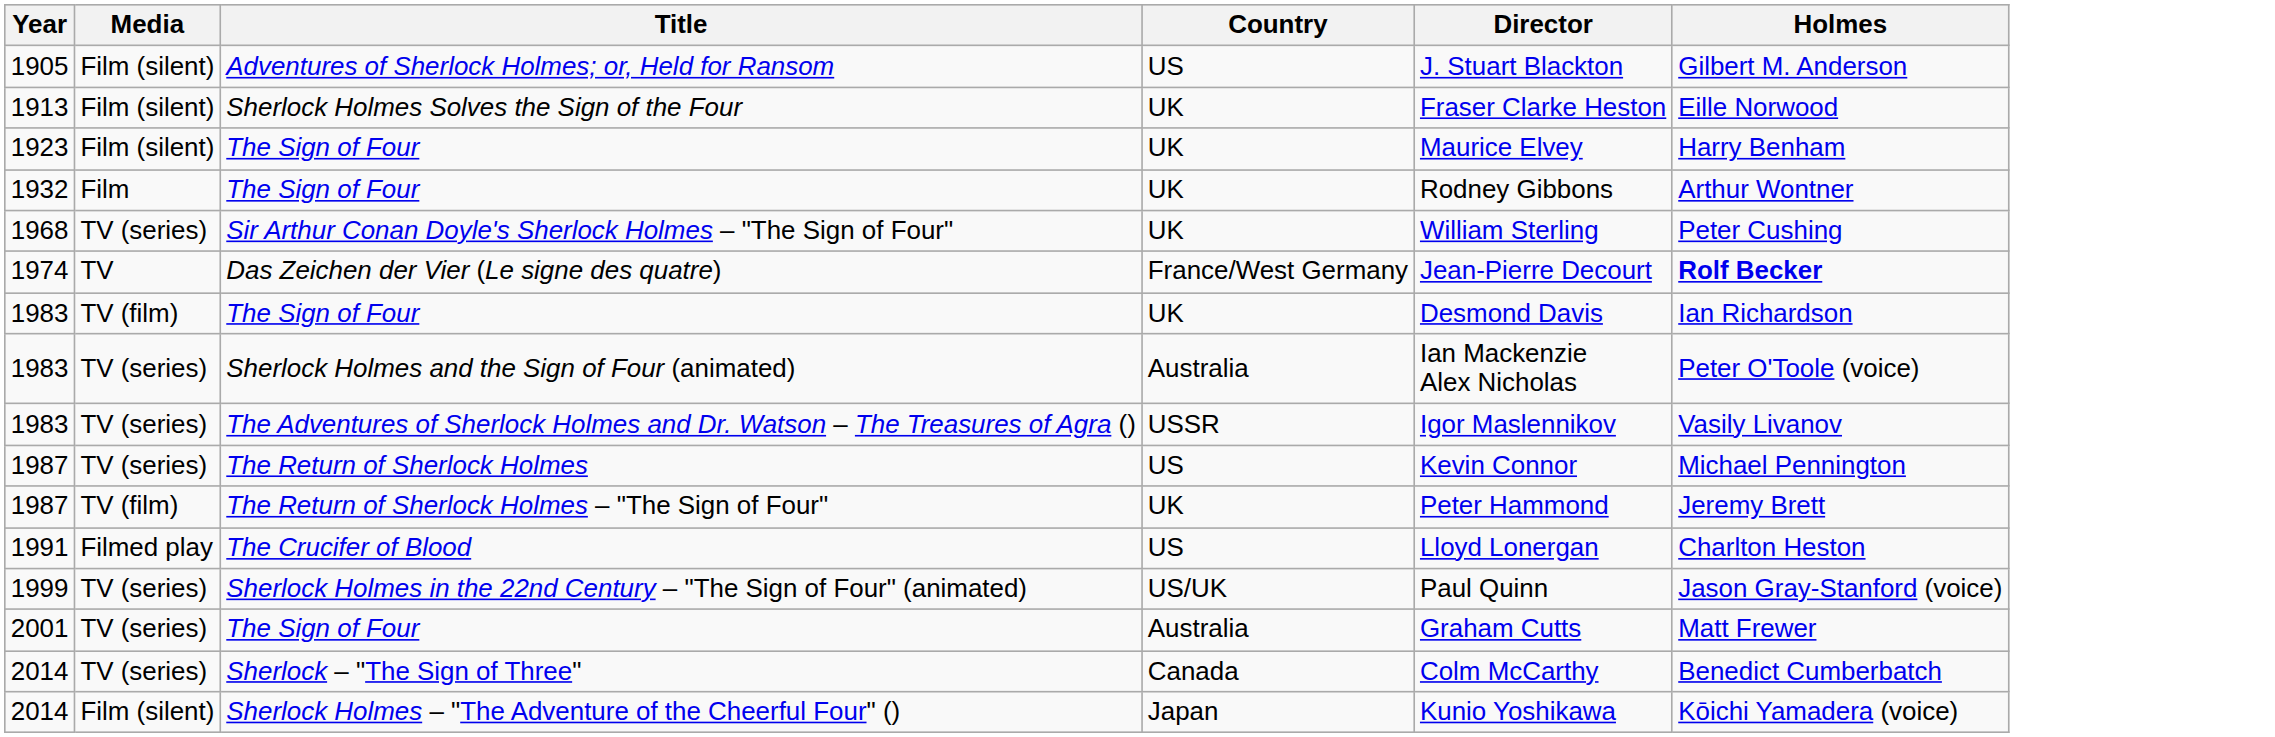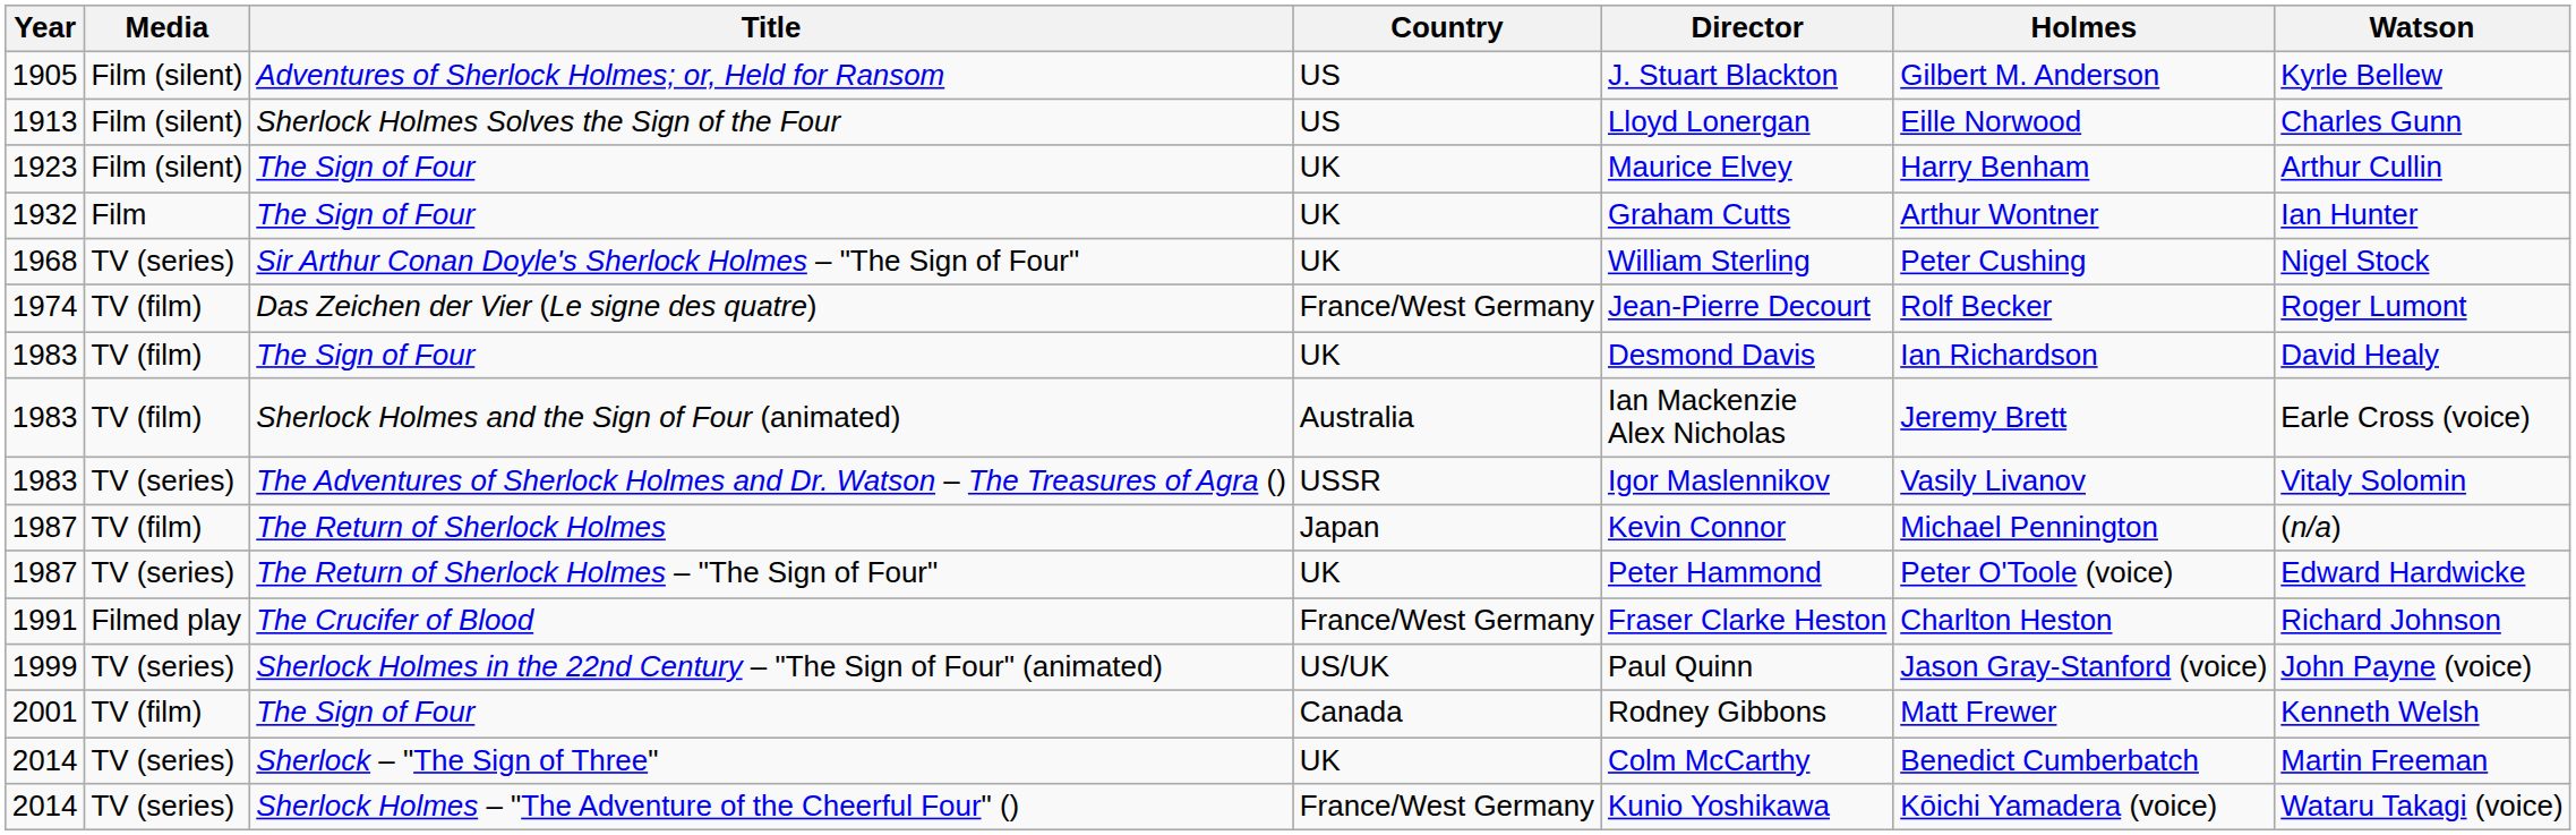+ column: Watson | Kyrle Bellew | Charles Gunn | Arthur Cullin | Ian Hunter | Nigel Stock | Roger Lumont | David Healy | Earle Cross (voice) | Vitaly Solomin | (n/a) | Edward Hardwicke | Richard Johnson | John Payne (voice) | Kenneth Welsh | Martin Freeman | Wataru Takagi (voice)
Sherlock Holmes Solves the Sign of the Four | Country: UK -> US
Sherlock Holmes Solves the Sign of the Four | Director: Fraser Clarke Heston -> Lloyd Lonergan
1932 / The Sign of Four | Director: Rodney Gibbons -> Graham Cutts
Das Zeichen der Vier (Le signe des quatre) | Media: TV -> TV (film)
Das Zeichen der Vier (Le signe des quatre) | Holmes: bold -> normal
Sherlock Holmes and the Sign of Four (animated) | Media: TV (series) -> TV (film)
Sherlock Holmes and the Sign of Four (animated) | Holmes: Peter O'Toole (voice) -> Jeremy Brett
The Return of Sherlock Holmes | Media: TV (series) -> TV (film)
The Return of Sherlock Holmes | Country: US -> Japan
The Return of Sherlock Holmes – "The Sign of Four" | Media: TV (film) -> TV (series)
The Return of Sherlock Holmes – "The Sign of Four" | Holmes: Jeremy Brett -> Peter O'Toole (voice)
The Crucifer of Blood | Country: US -> France/West Germany
The Crucifer of Blood | Director: Lloyd Lonergan -> Fraser Clarke Heston
2001 / The Sign of Four | Media: TV (series) -> TV (film)
2001 / The Sign of Four | Country: Australia -> Canada
2001 / The Sign of Four | Director: Graham Cutts -> Rodney Gibbons
Sherlock – "The Sign of Three" | Country: Canada -> UK
Sherlock Holmes – "The Adventure of the Cheerful Four" () | Media: Film (silent) -> TV (series)
Sherlock Holmes – "The Adventure of the Cheerful Four" () | Country: Japan -> France/West Germany
